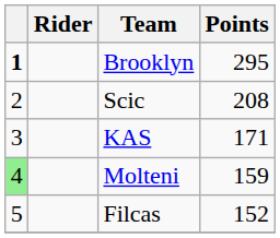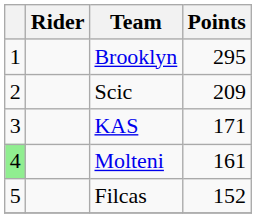Brooklyn | column 1: bold -> normal
Scic | Points: 208 -> 209
Molteni | Points: 159 -> 161
